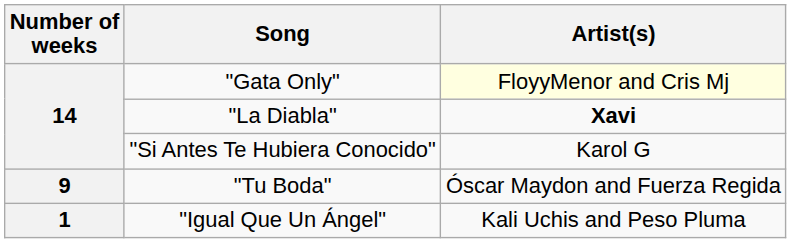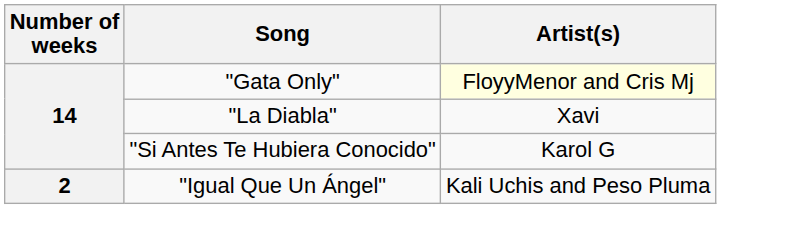"La Diabla" | Artist(s): bold -> normal
- row: 9 | "Tu Boda" | Óscar Maydon and Fuerza Regida
"Igual Que Un Ángel" | Number of weeks: 1 -> 2
